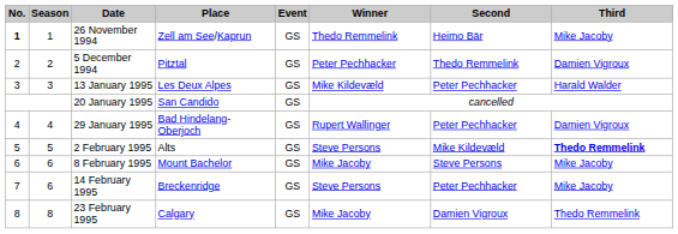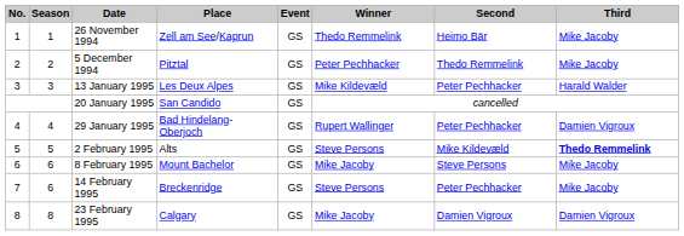26 November 1994 | No.: bold -> normal
5 December 1994 | Third: Damien Vigroux -> Mike Jacoby
23 February 1995 | Third: Thedo Remmelink -> Damien Vigroux
